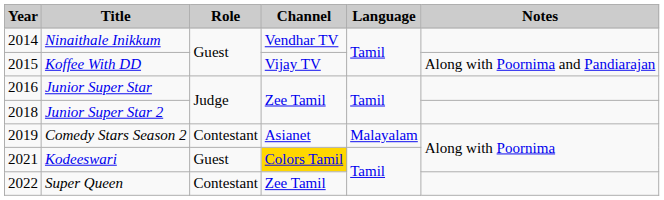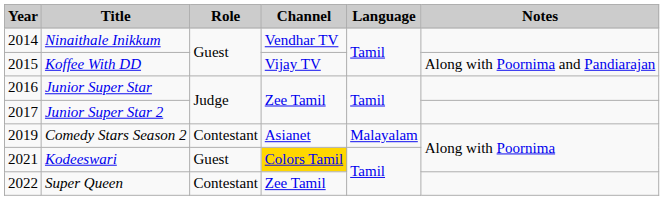Junior Super Star 2 | Year: 2018 -> 2017
